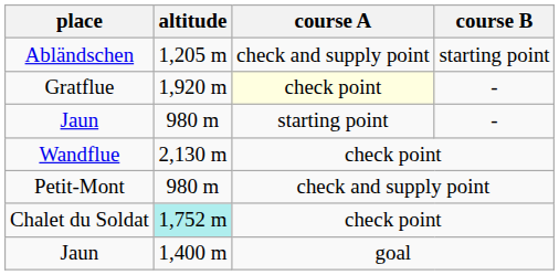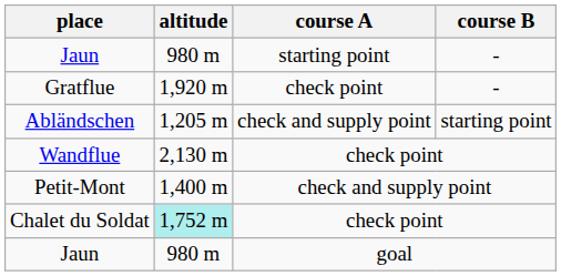rows swapped: Jaun / - <-> Abländschen
Gratflue | course A: lightyellow background -> no background
Petit-Mont | altitude: 980 m -> 1,400 m
Jaun / goal | altitude: 1,400 m -> 980 m
